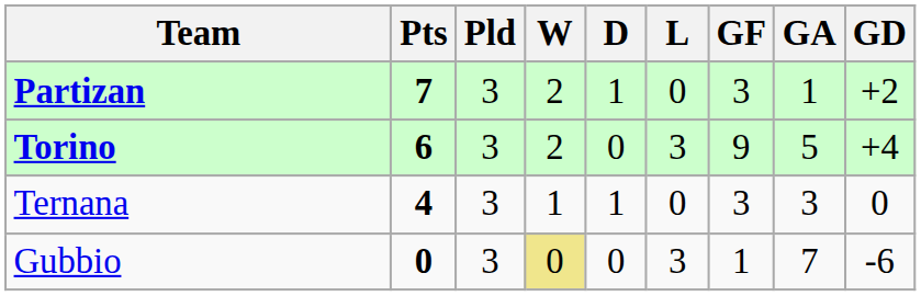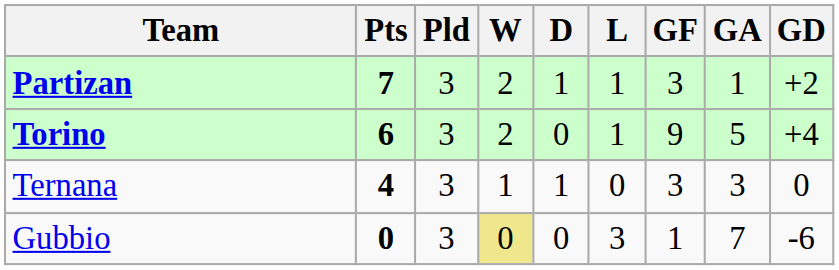Partizan | L: 0 -> 1
Torino | L: 3 -> 1
